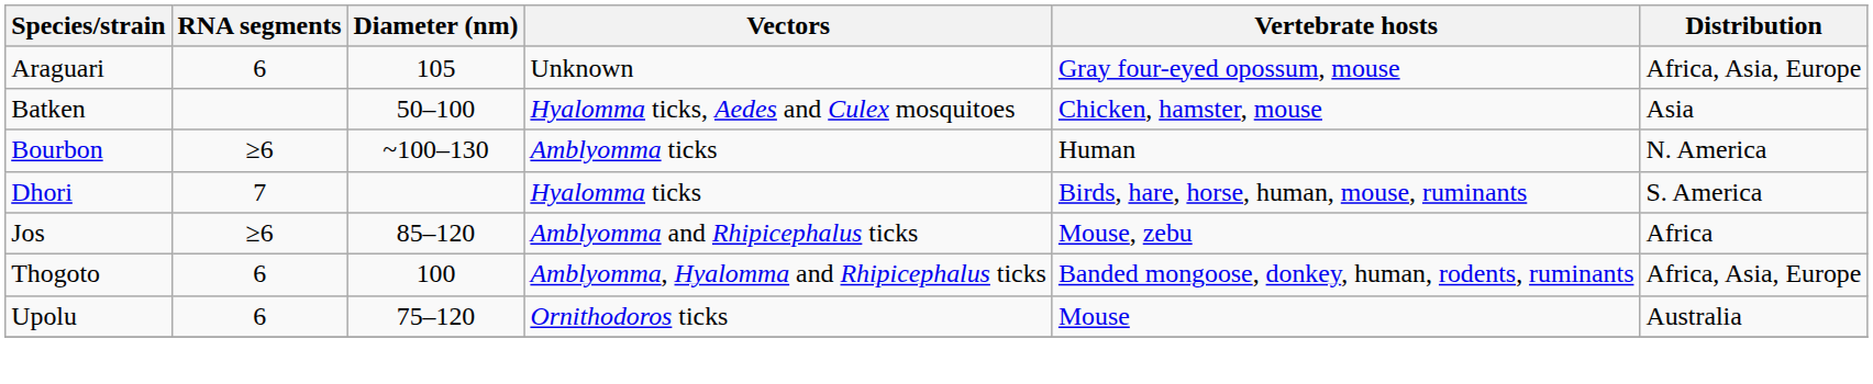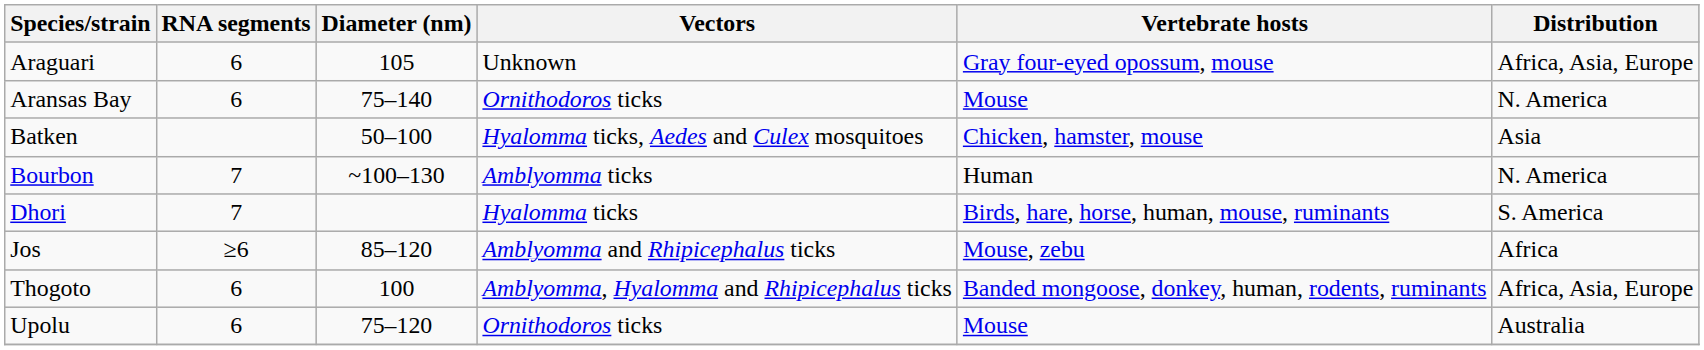+ row: Aransas Bay | 6 | 75–140 | Ornithodoros ticks | Mouse | N. America
Bourbon | RNA segments: ≥6 -> 7
